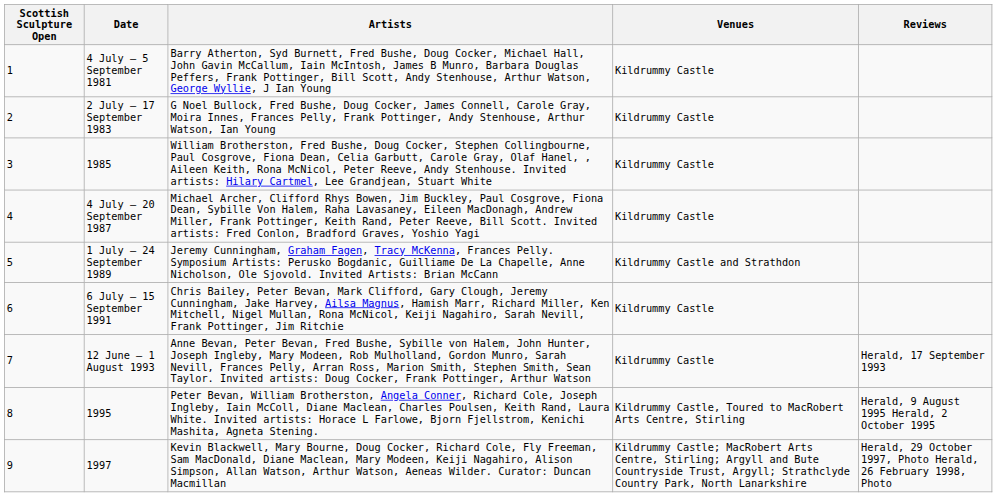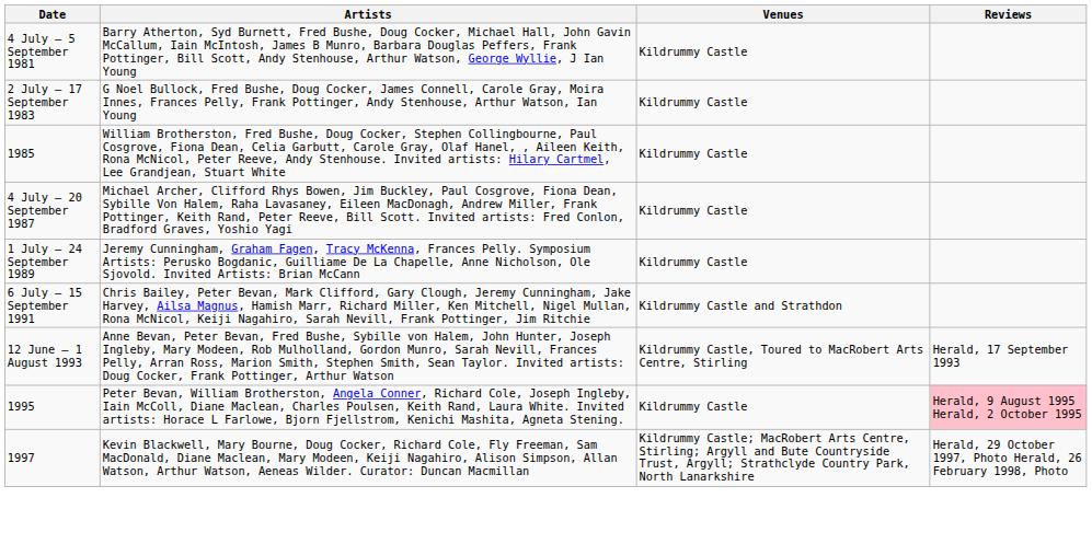- column: Scottish Sculpture Open | 1 | 2 | 3 | 4 | 5 | 6 | 7 | 8 | 9
1 July – 24 September 1989 | Venues: Kildrummy Castle and Strathdon -> Kildrummy Castle
6 July – 15 September 1991 | Venues: Kildrummy Castle -> Kildrummy Castle and Strathdon
12 June – 1 August 1993 | Venues: Kildrummy Castle -> Kildrummy Castle, Toured to MacRobert Arts Centre, Stirling
1995 | Venues: Kildrummy Castle, Toured to MacRobert Arts Centre, Stirling -> Kildrummy Castle
1995 | Reviews: no background -> pink background
